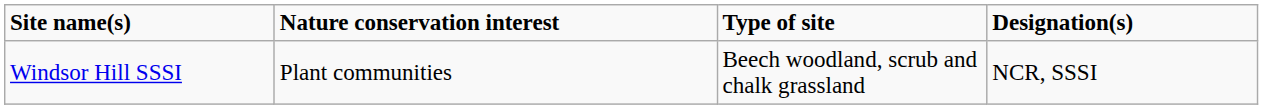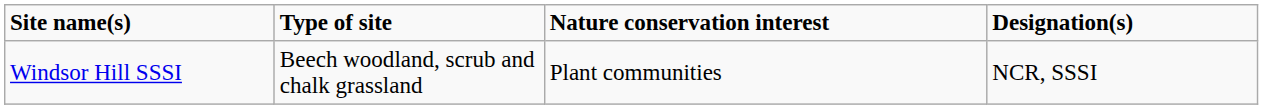columns swapped: Type of site <-> Nature conservation interest
